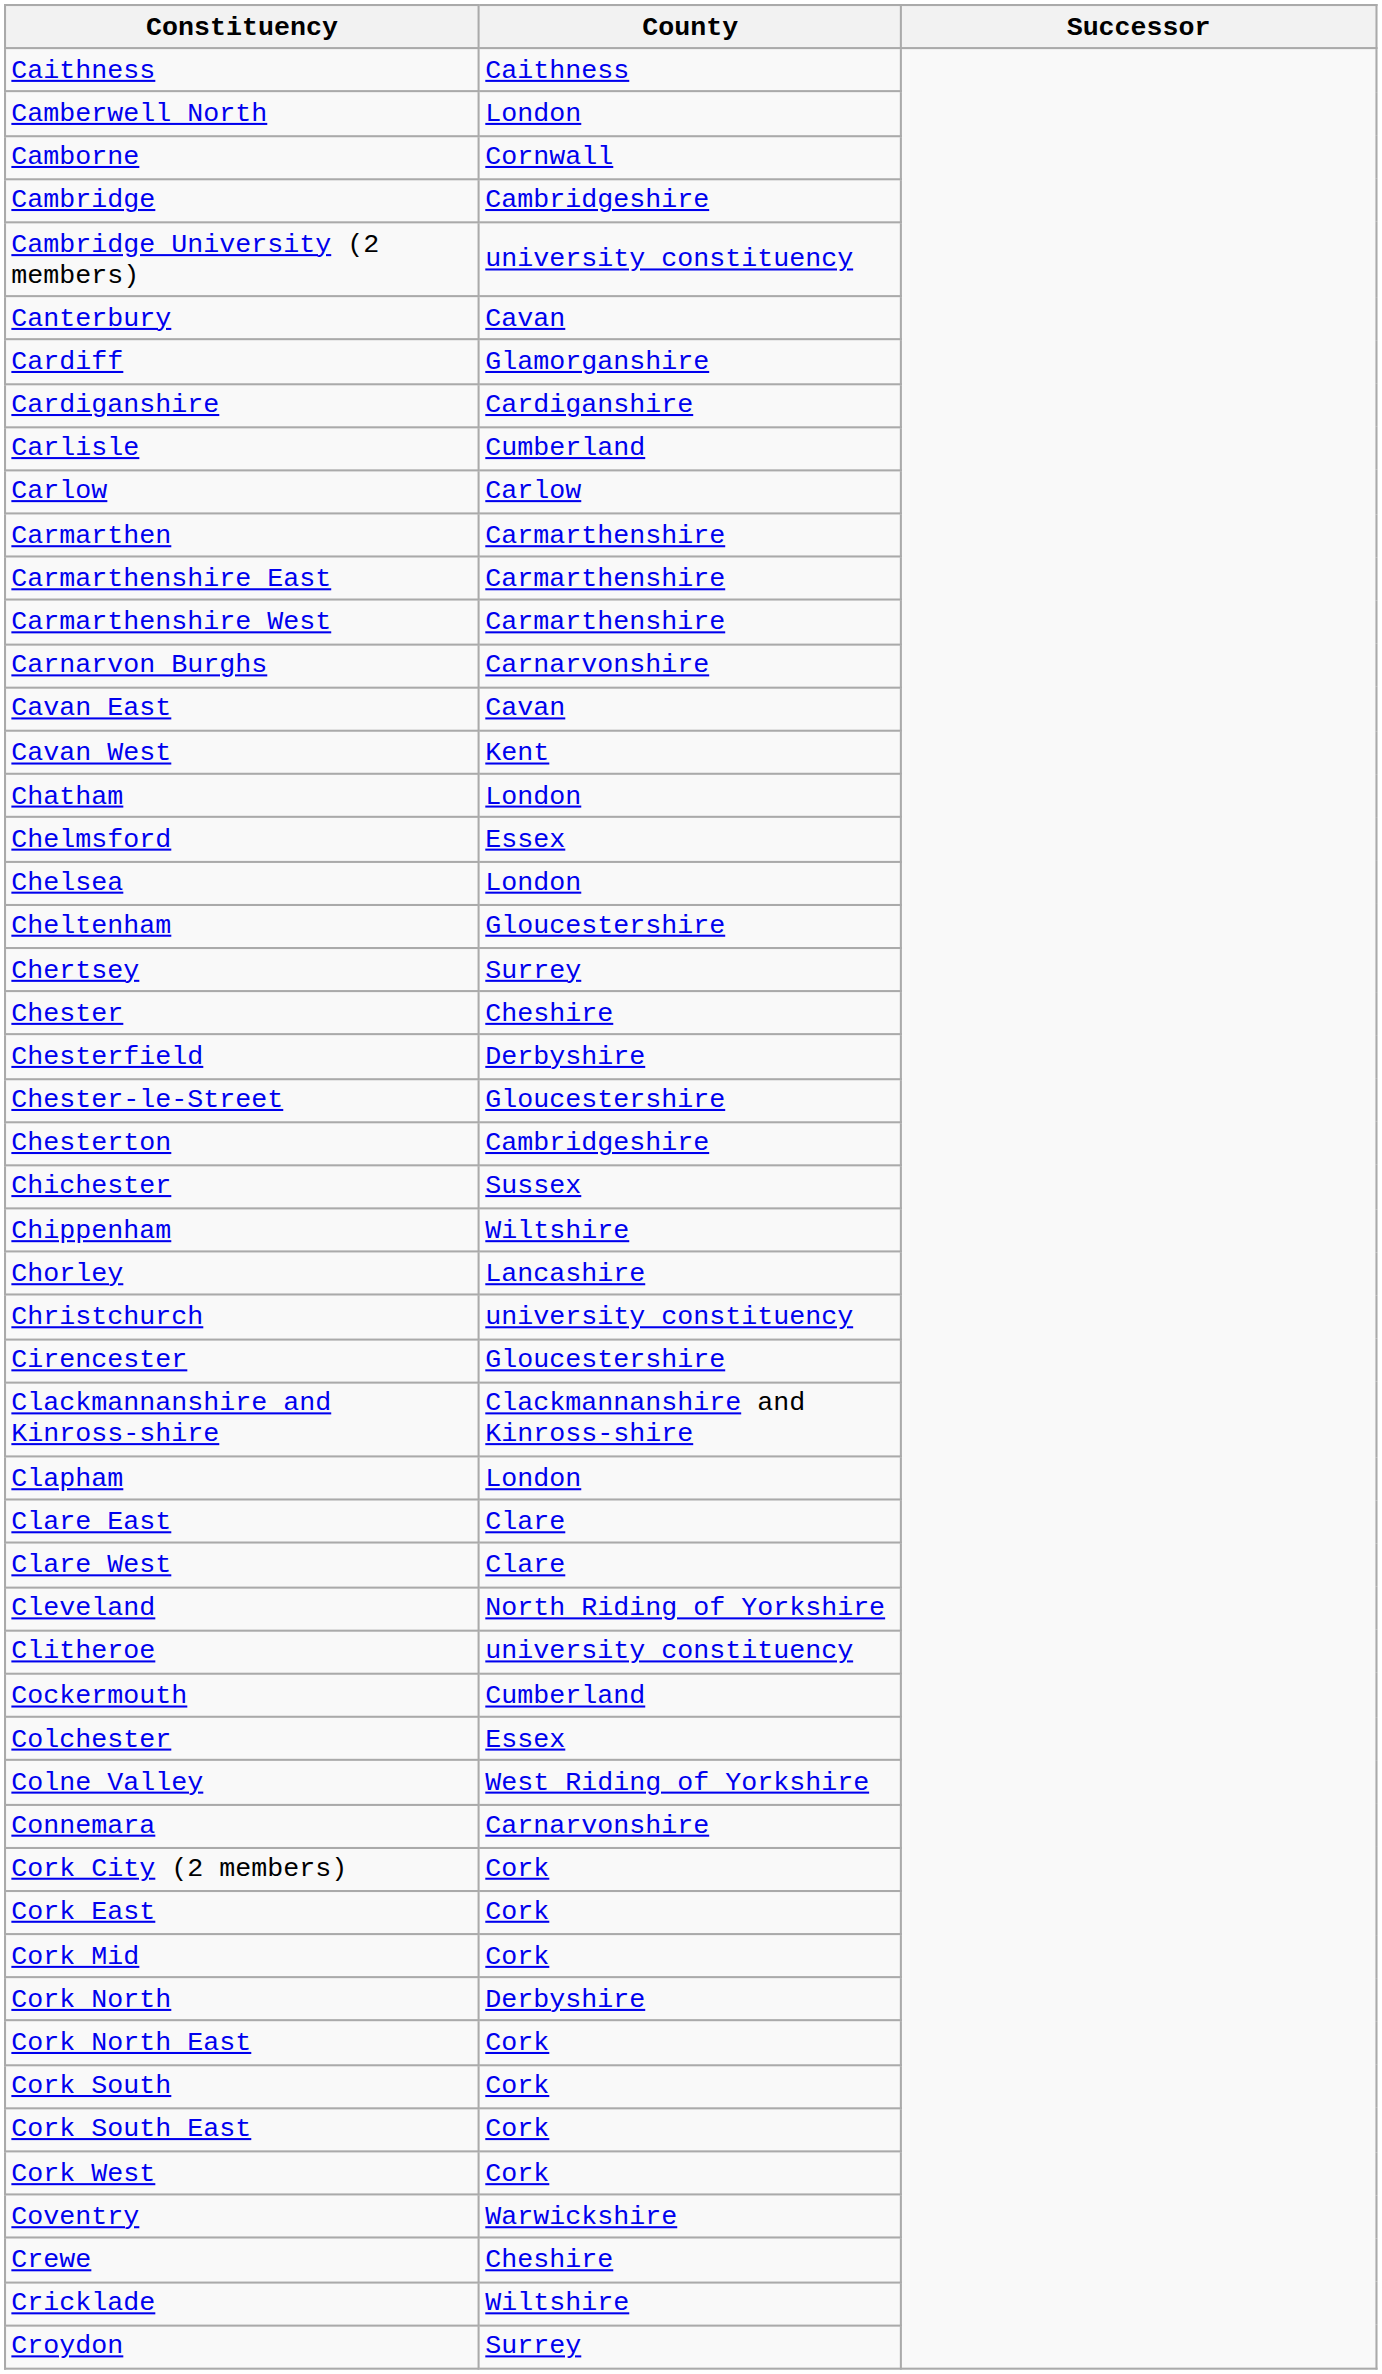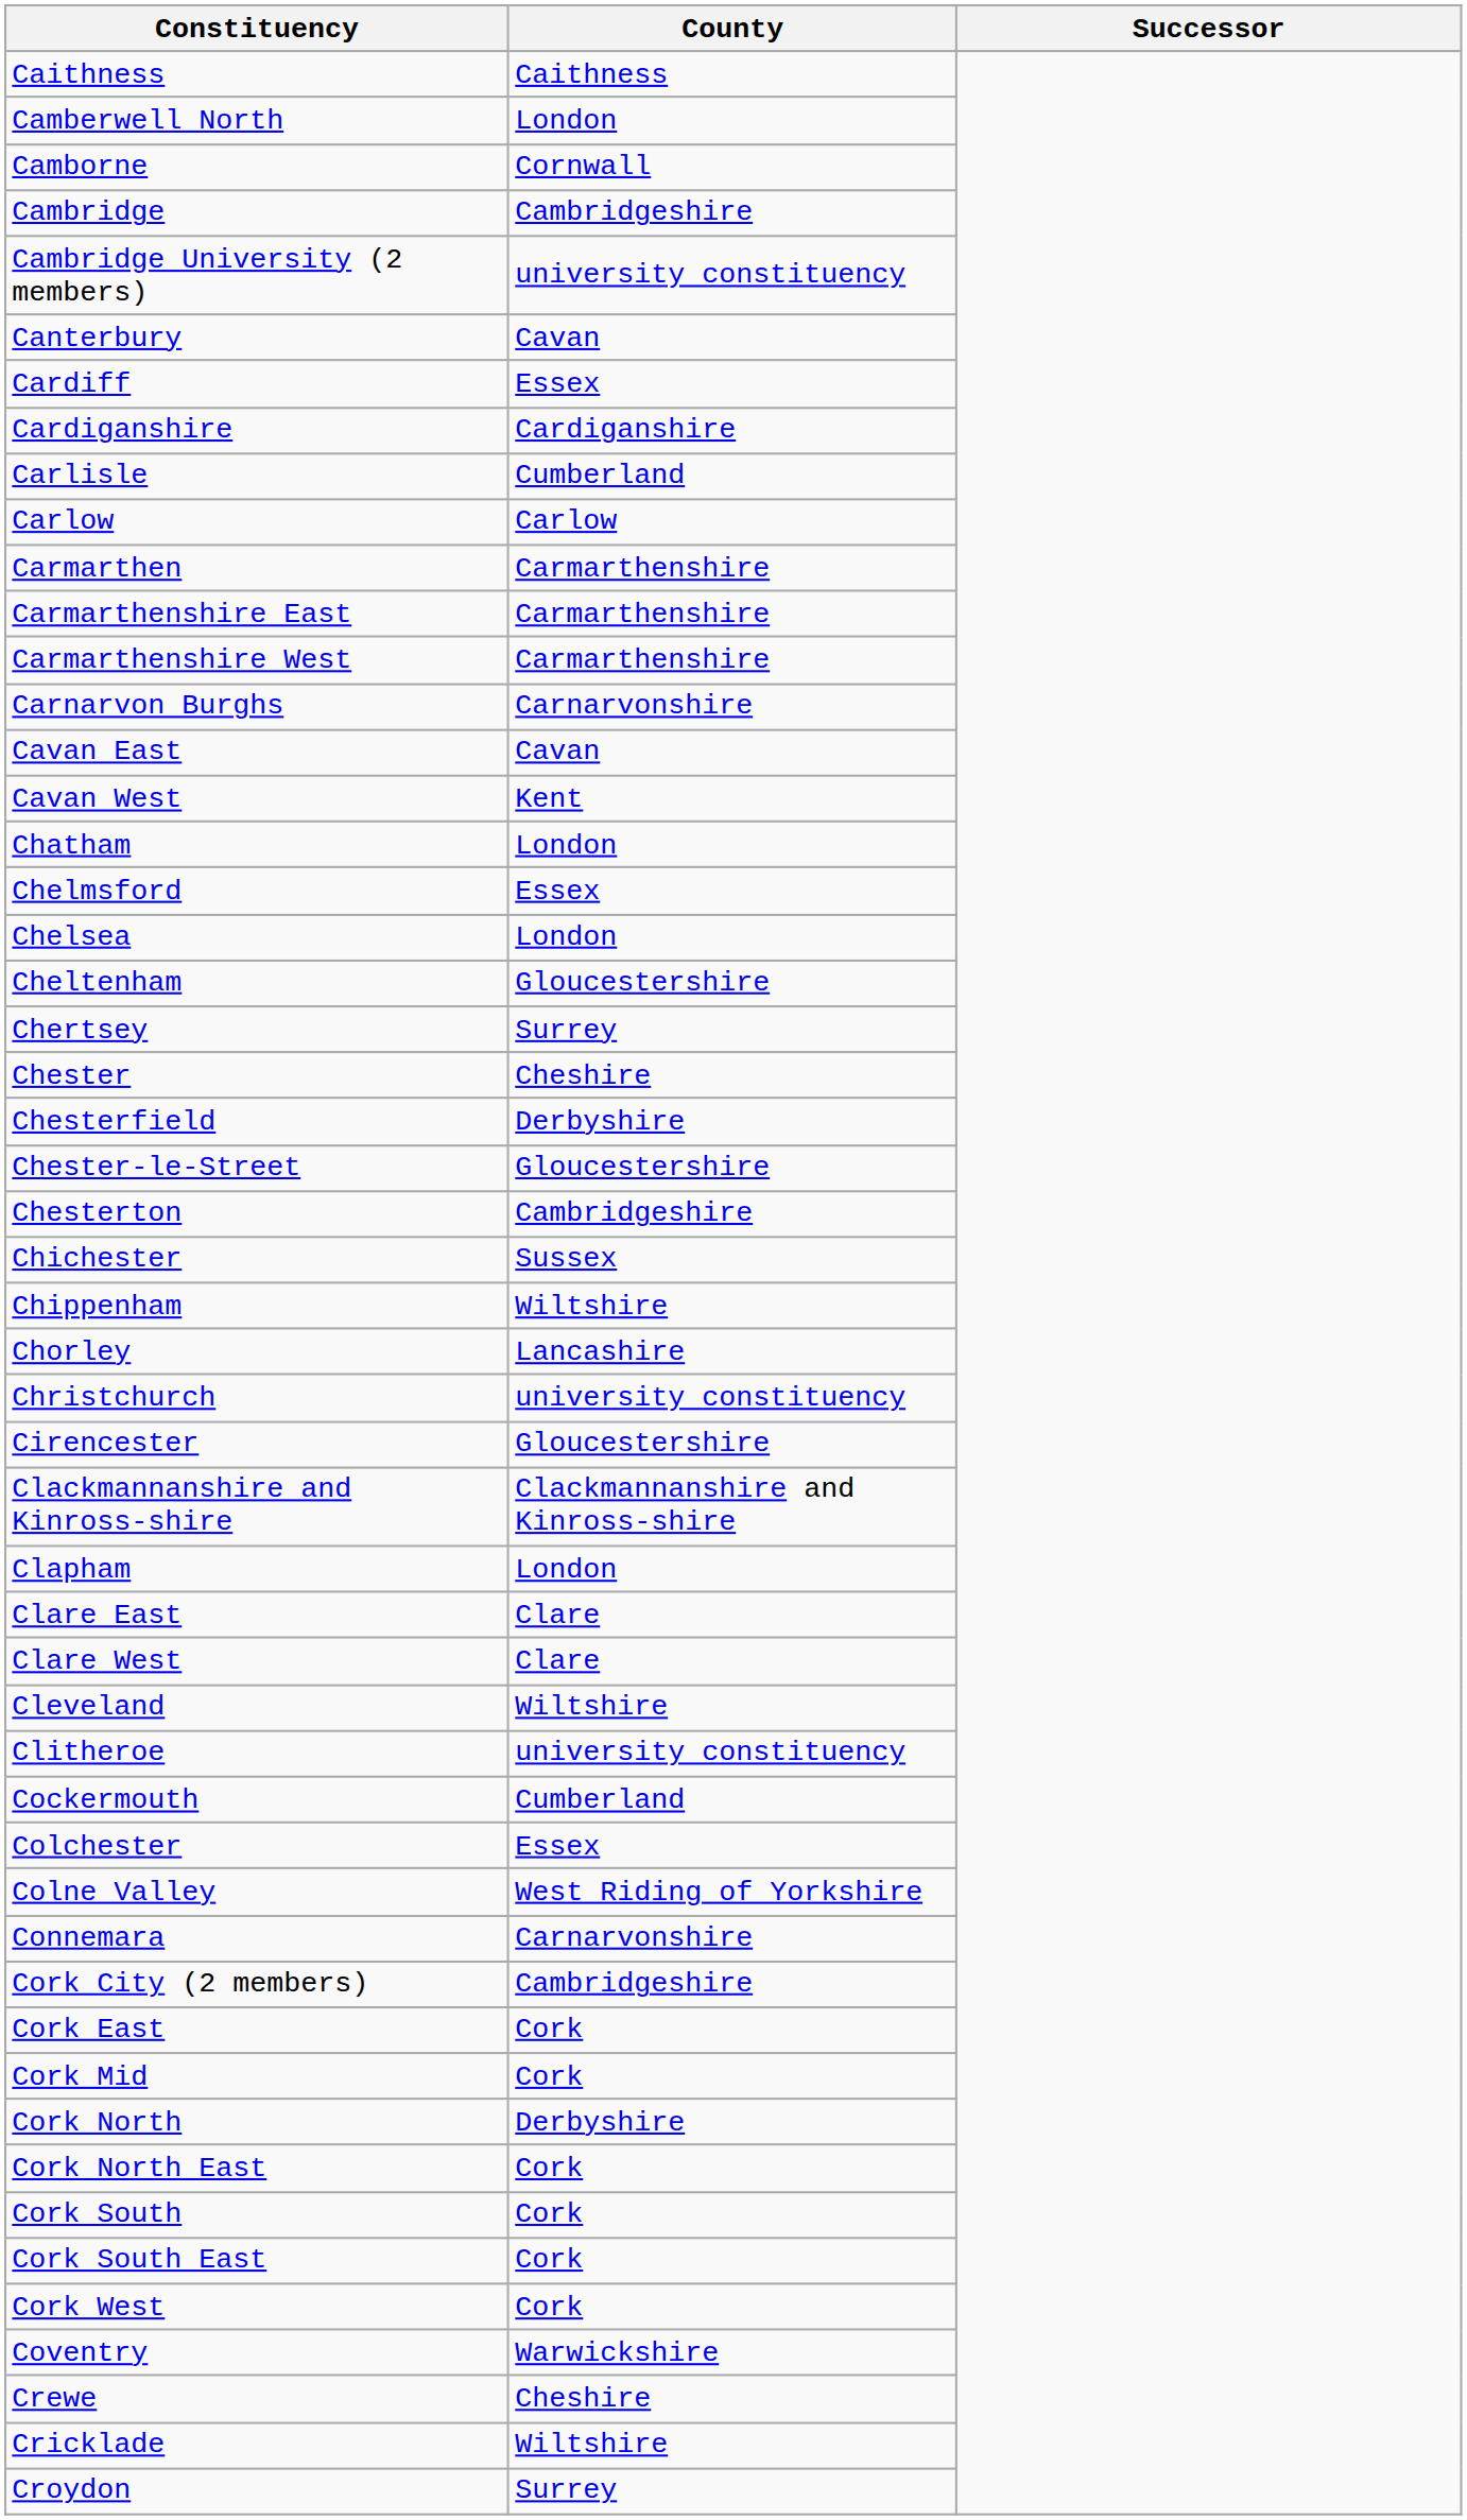Cardiff | County: Glamorganshire -> Essex
Cleveland | County: North Riding of Yorkshire -> Wiltshire
Cork City (2 members) | County: Cork -> Cambridgeshire
